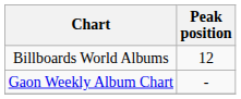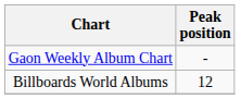rows swapped: Gaon Weekly Album Chart <-> Billboards World Albums
